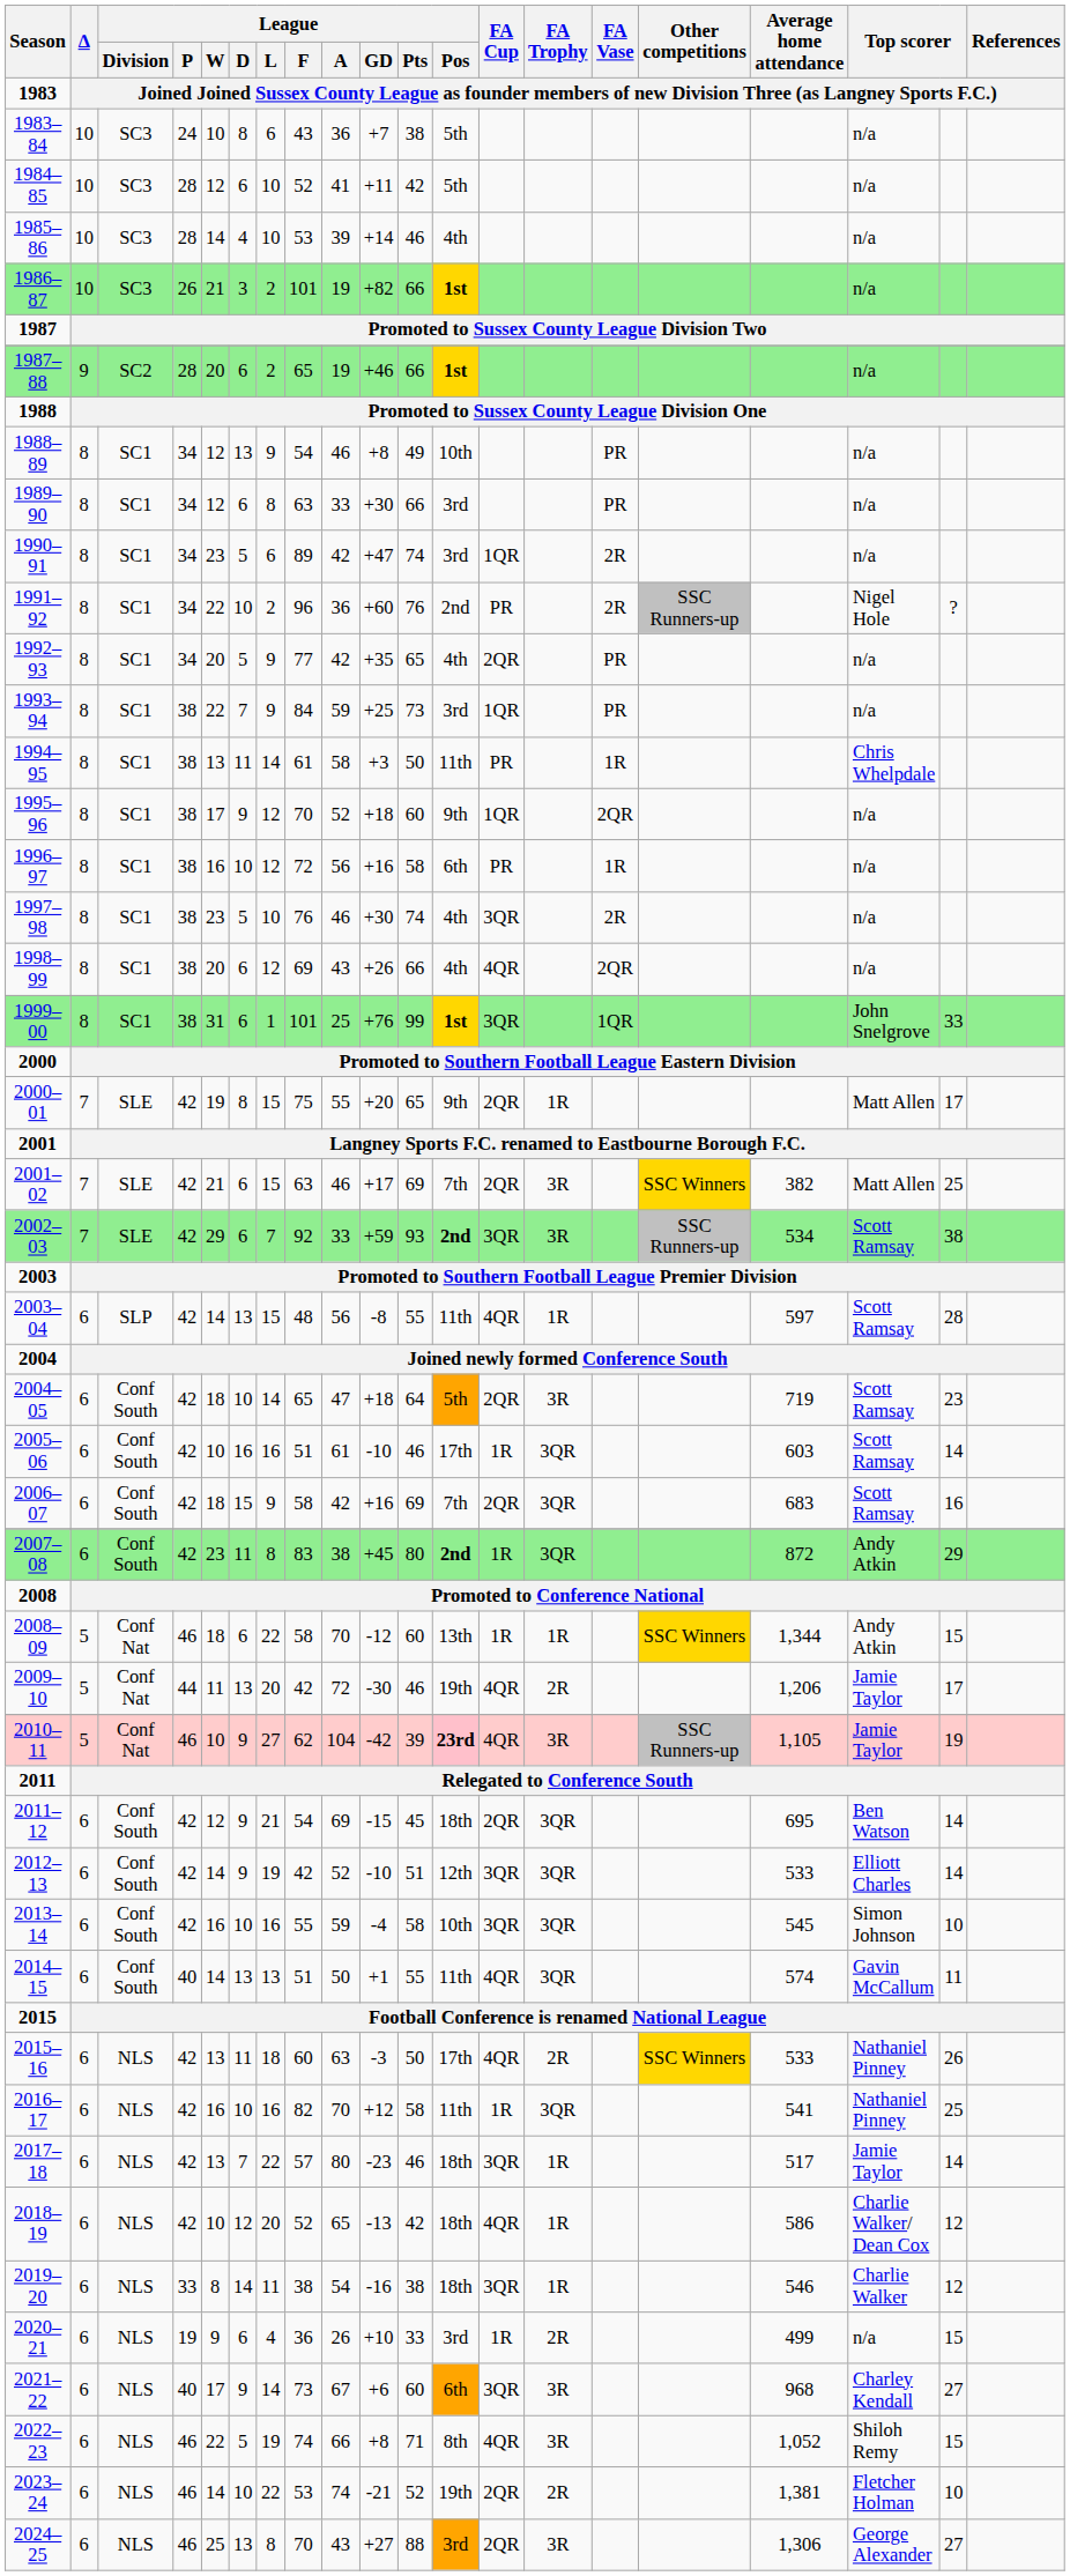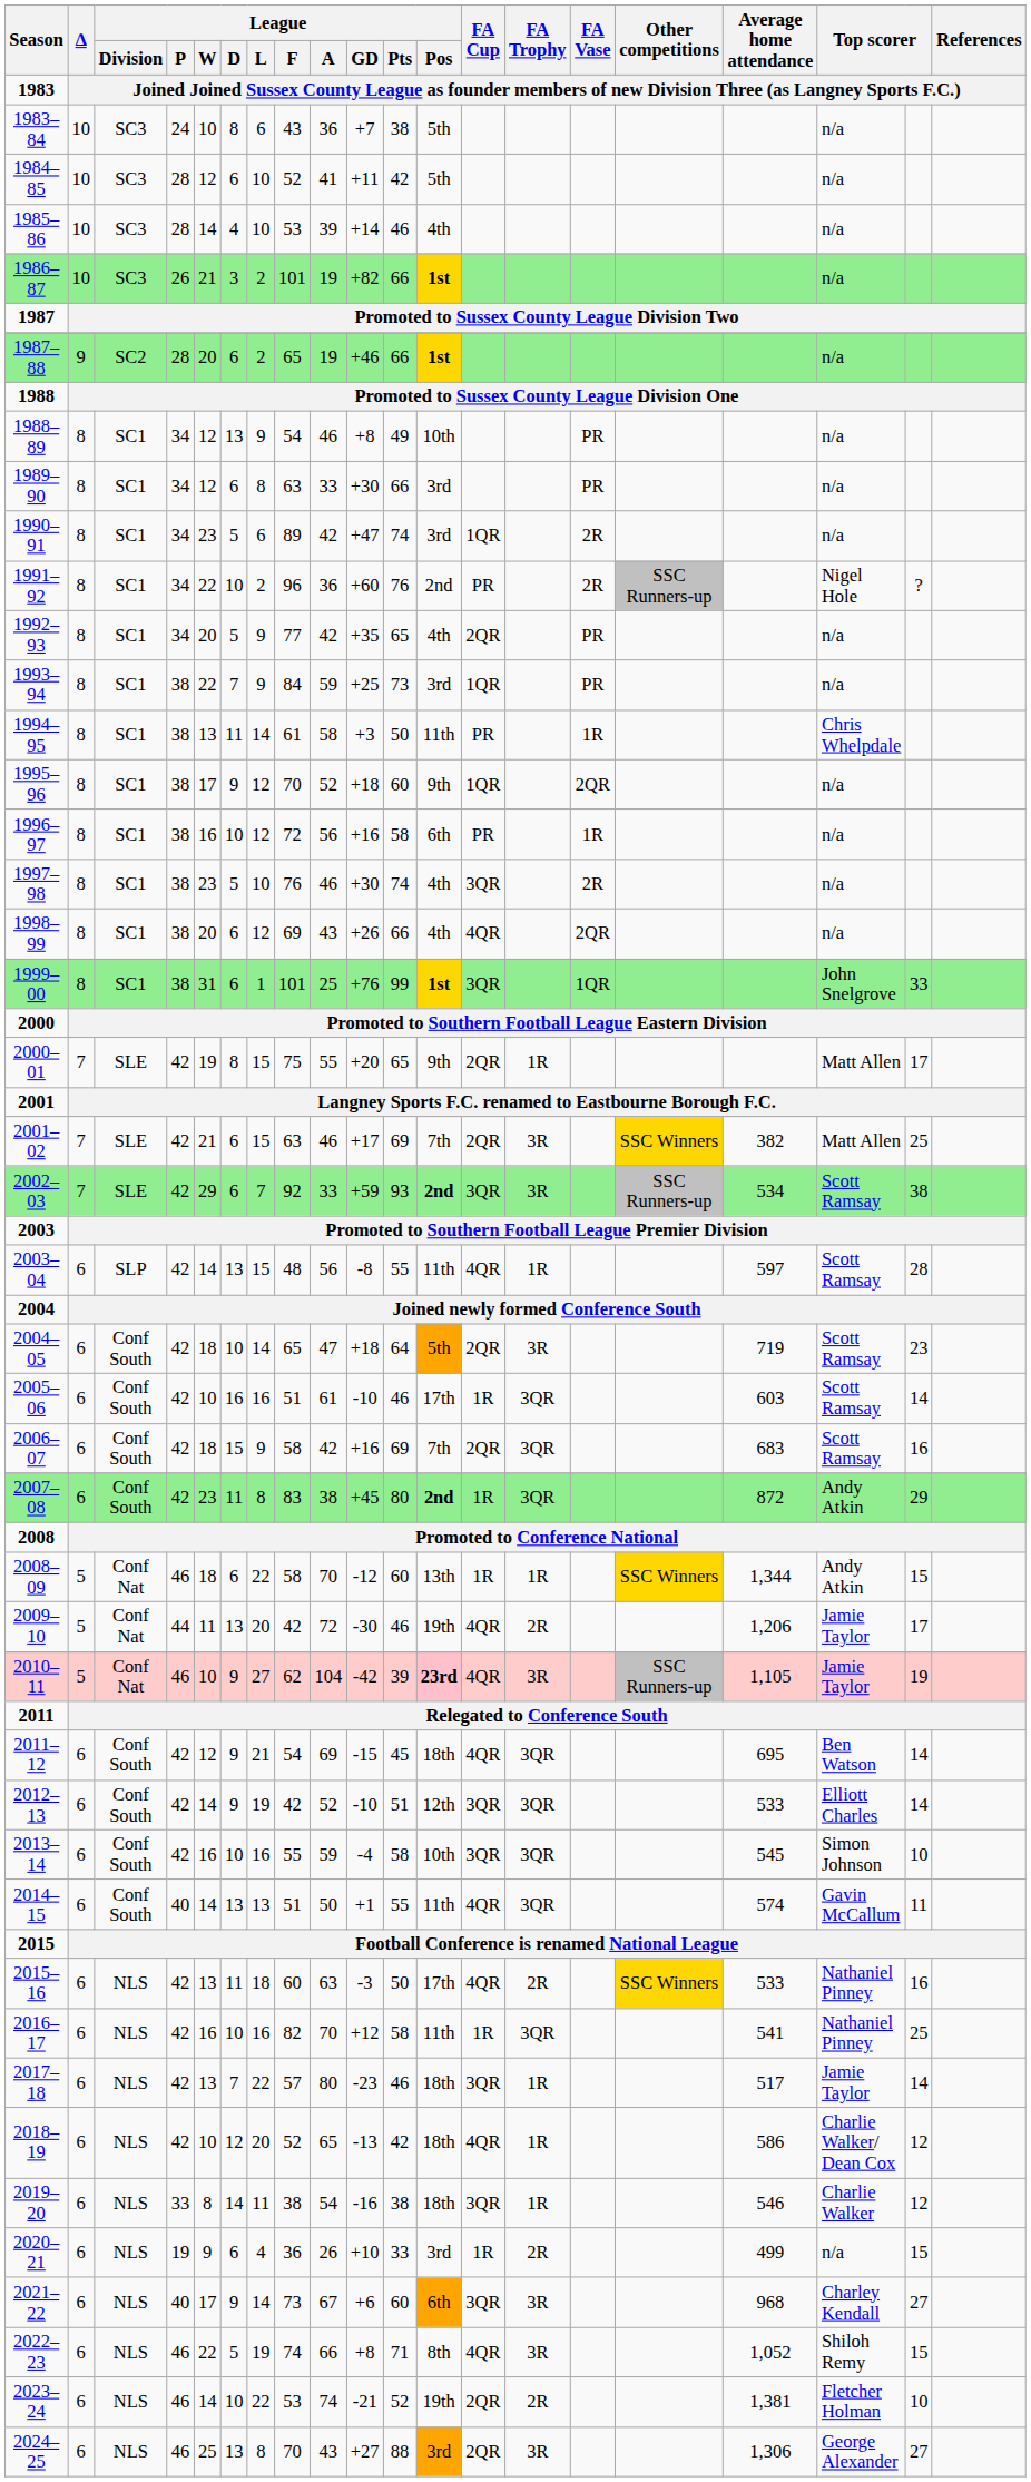2011–12 | FA Cup: 2QR -> 4QR
2015–16 | column 19: 26 -> 16
